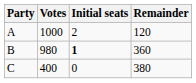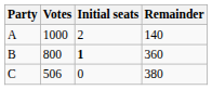A | Remainder: 120 -> 140
B | Votes: 980 -> 800
C | Votes: 400 -> 506
